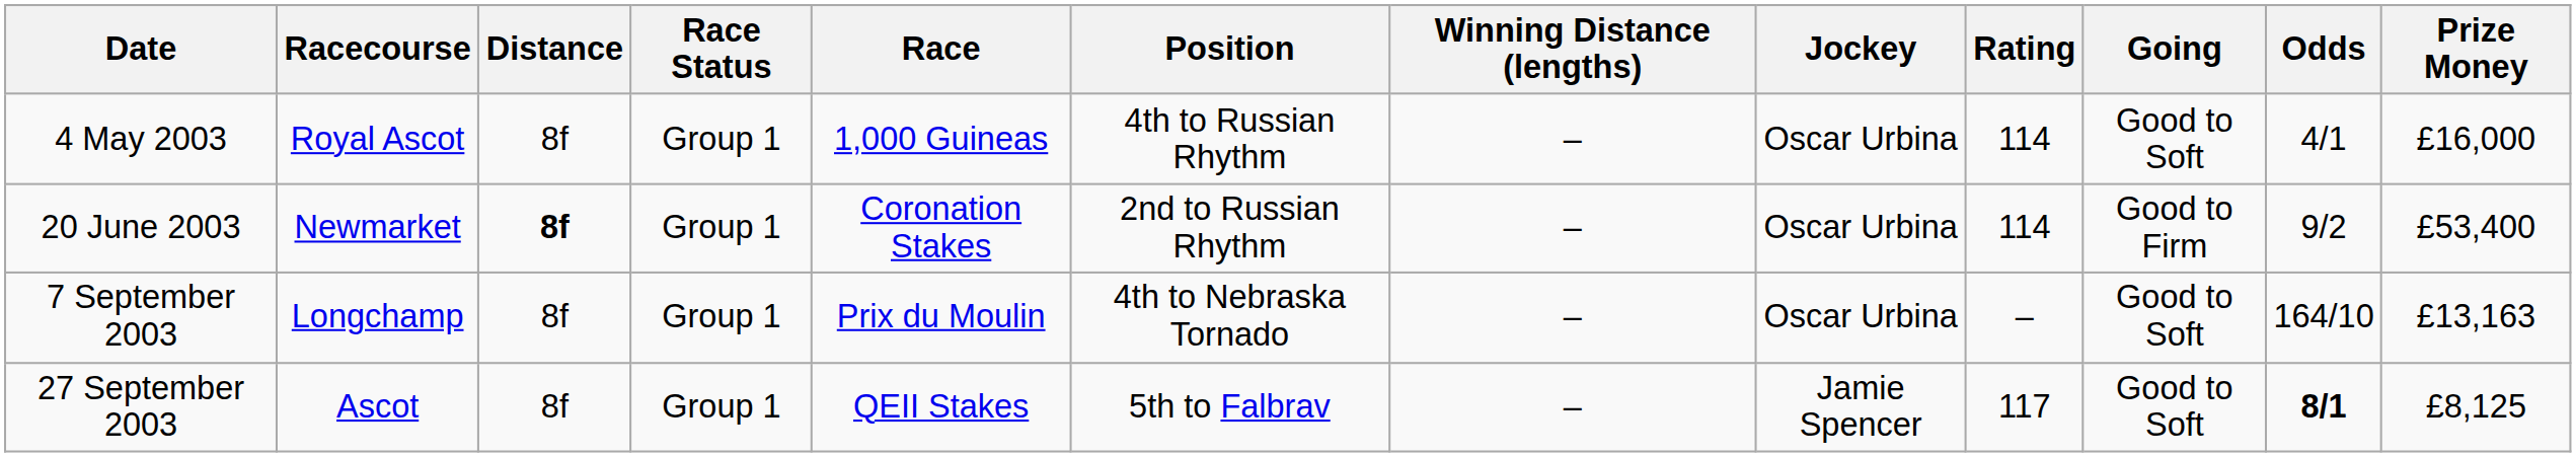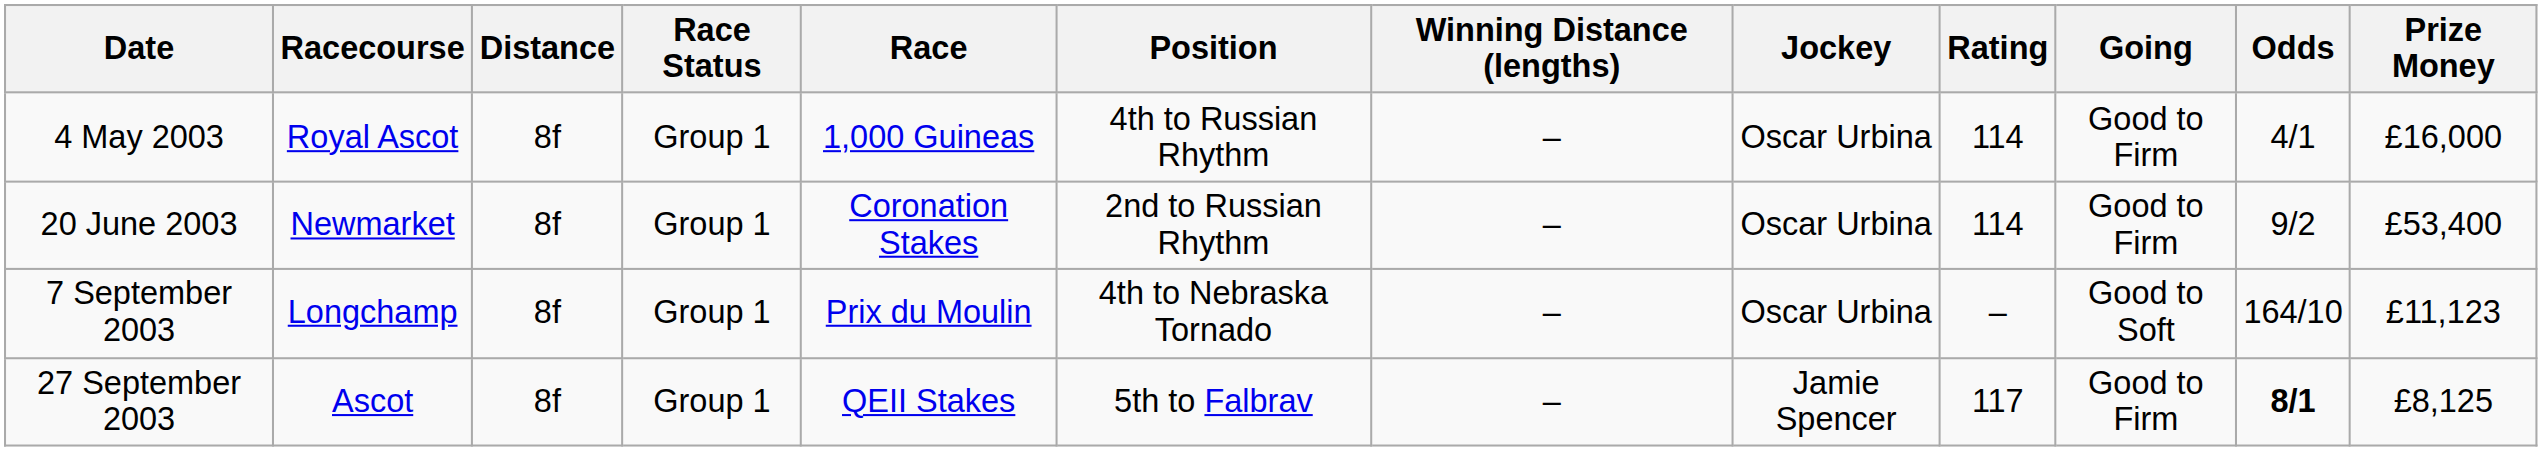4 May 2003 | Going: Good to Soft -> Good to Firm
20 June 2003 | Distance: bold -> normal
7 September 2003 | Prize Money: £13,163 -> £11,123
27 September 2003 | Going: Good to Soft -> Good to Firm
